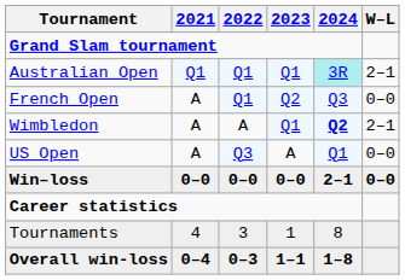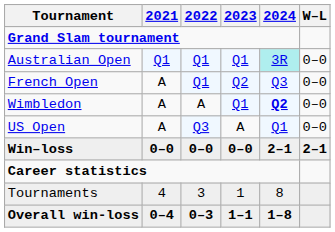Australian Open | W–L: 2–1 -> 0–0
Wimbledon | W–L: 2–1 -> 0–0
Win–loss | W–L: 0–0 -> 2–1
